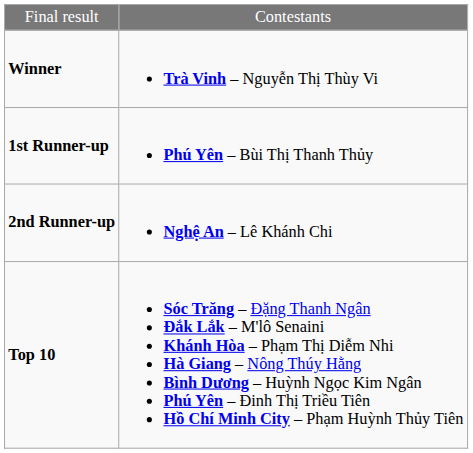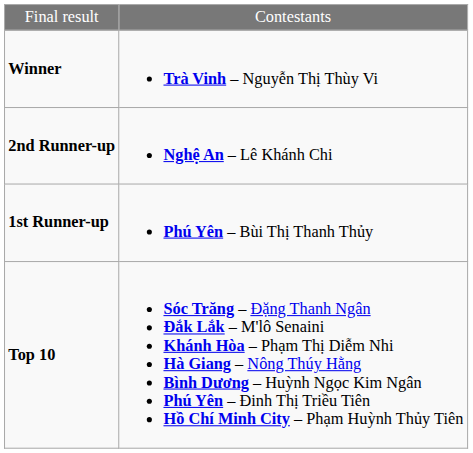rows swapped: 1st Runner-up <-> 2nd Runner-up
